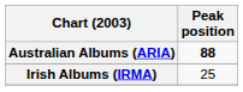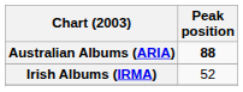Irish Albums (IRMA) | Peak position: 25 -> 52
